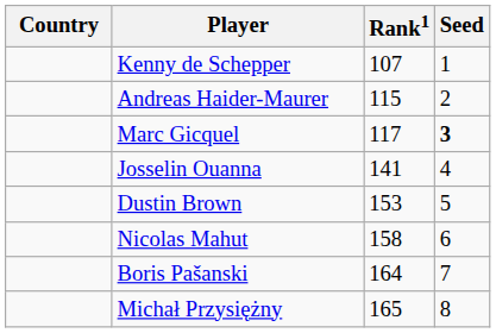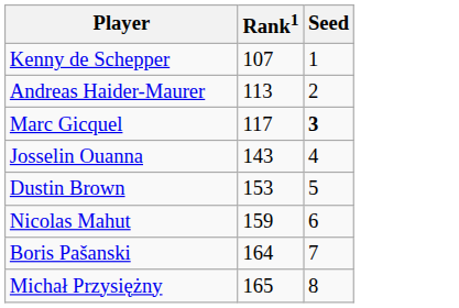- column: Country
Andreas Haider-Maurer | Rank1: 115 -> 113
Josselin Ouanna | Rank1: 141 -> 143
Nicolas Mahut | Rank1: 158 -> 159
